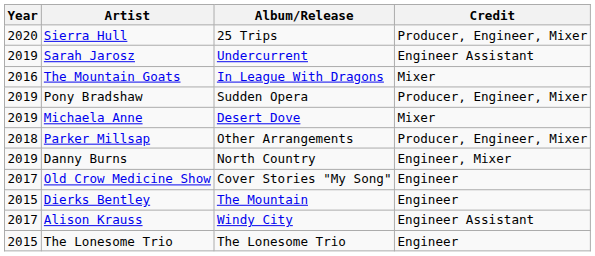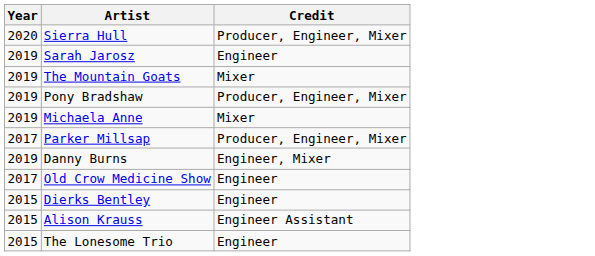- column: Album/Release | 25 Trips | Undercurrent | In League With Dragons | Sudden Opera | Desert Dove | Other Arrangements | North Country | Cover Stories "My Song" | The Mountain | Windy City | The Lonesome Trio
Sarah Jarosz | Credit: Engineer Assistant -> Engineer
The Mountain Goats | Year: 2016 -> 2019
Parker Millsap | Year: 2018 -> 2017
Alison Krauss | Year: 2017 -> 2015
